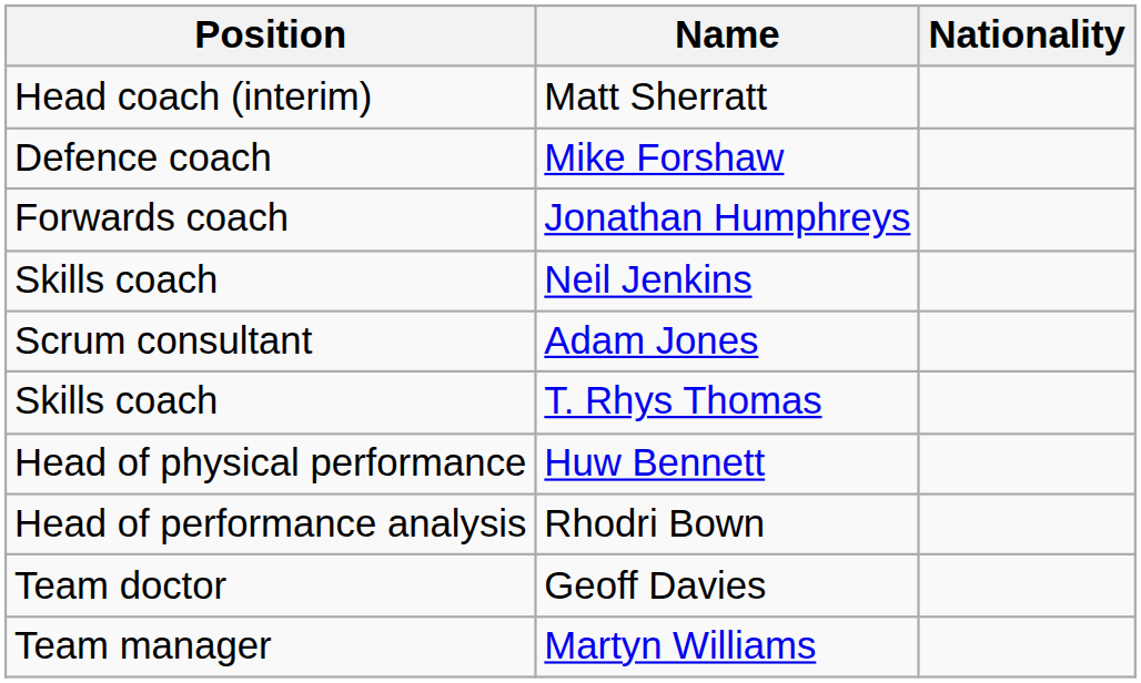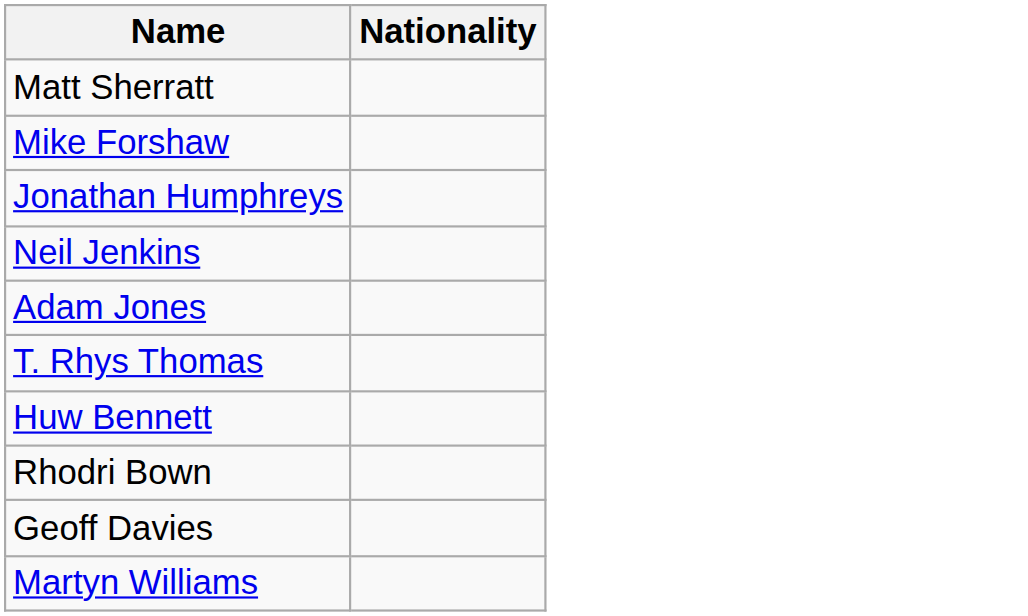- column: Position | Head coach (interim) | Defence coach | Forwards coach | Skills coach | Scrum consultant | Skills coach | Head of physical performance | Head of performance analysis | Team doctor | Team manager
